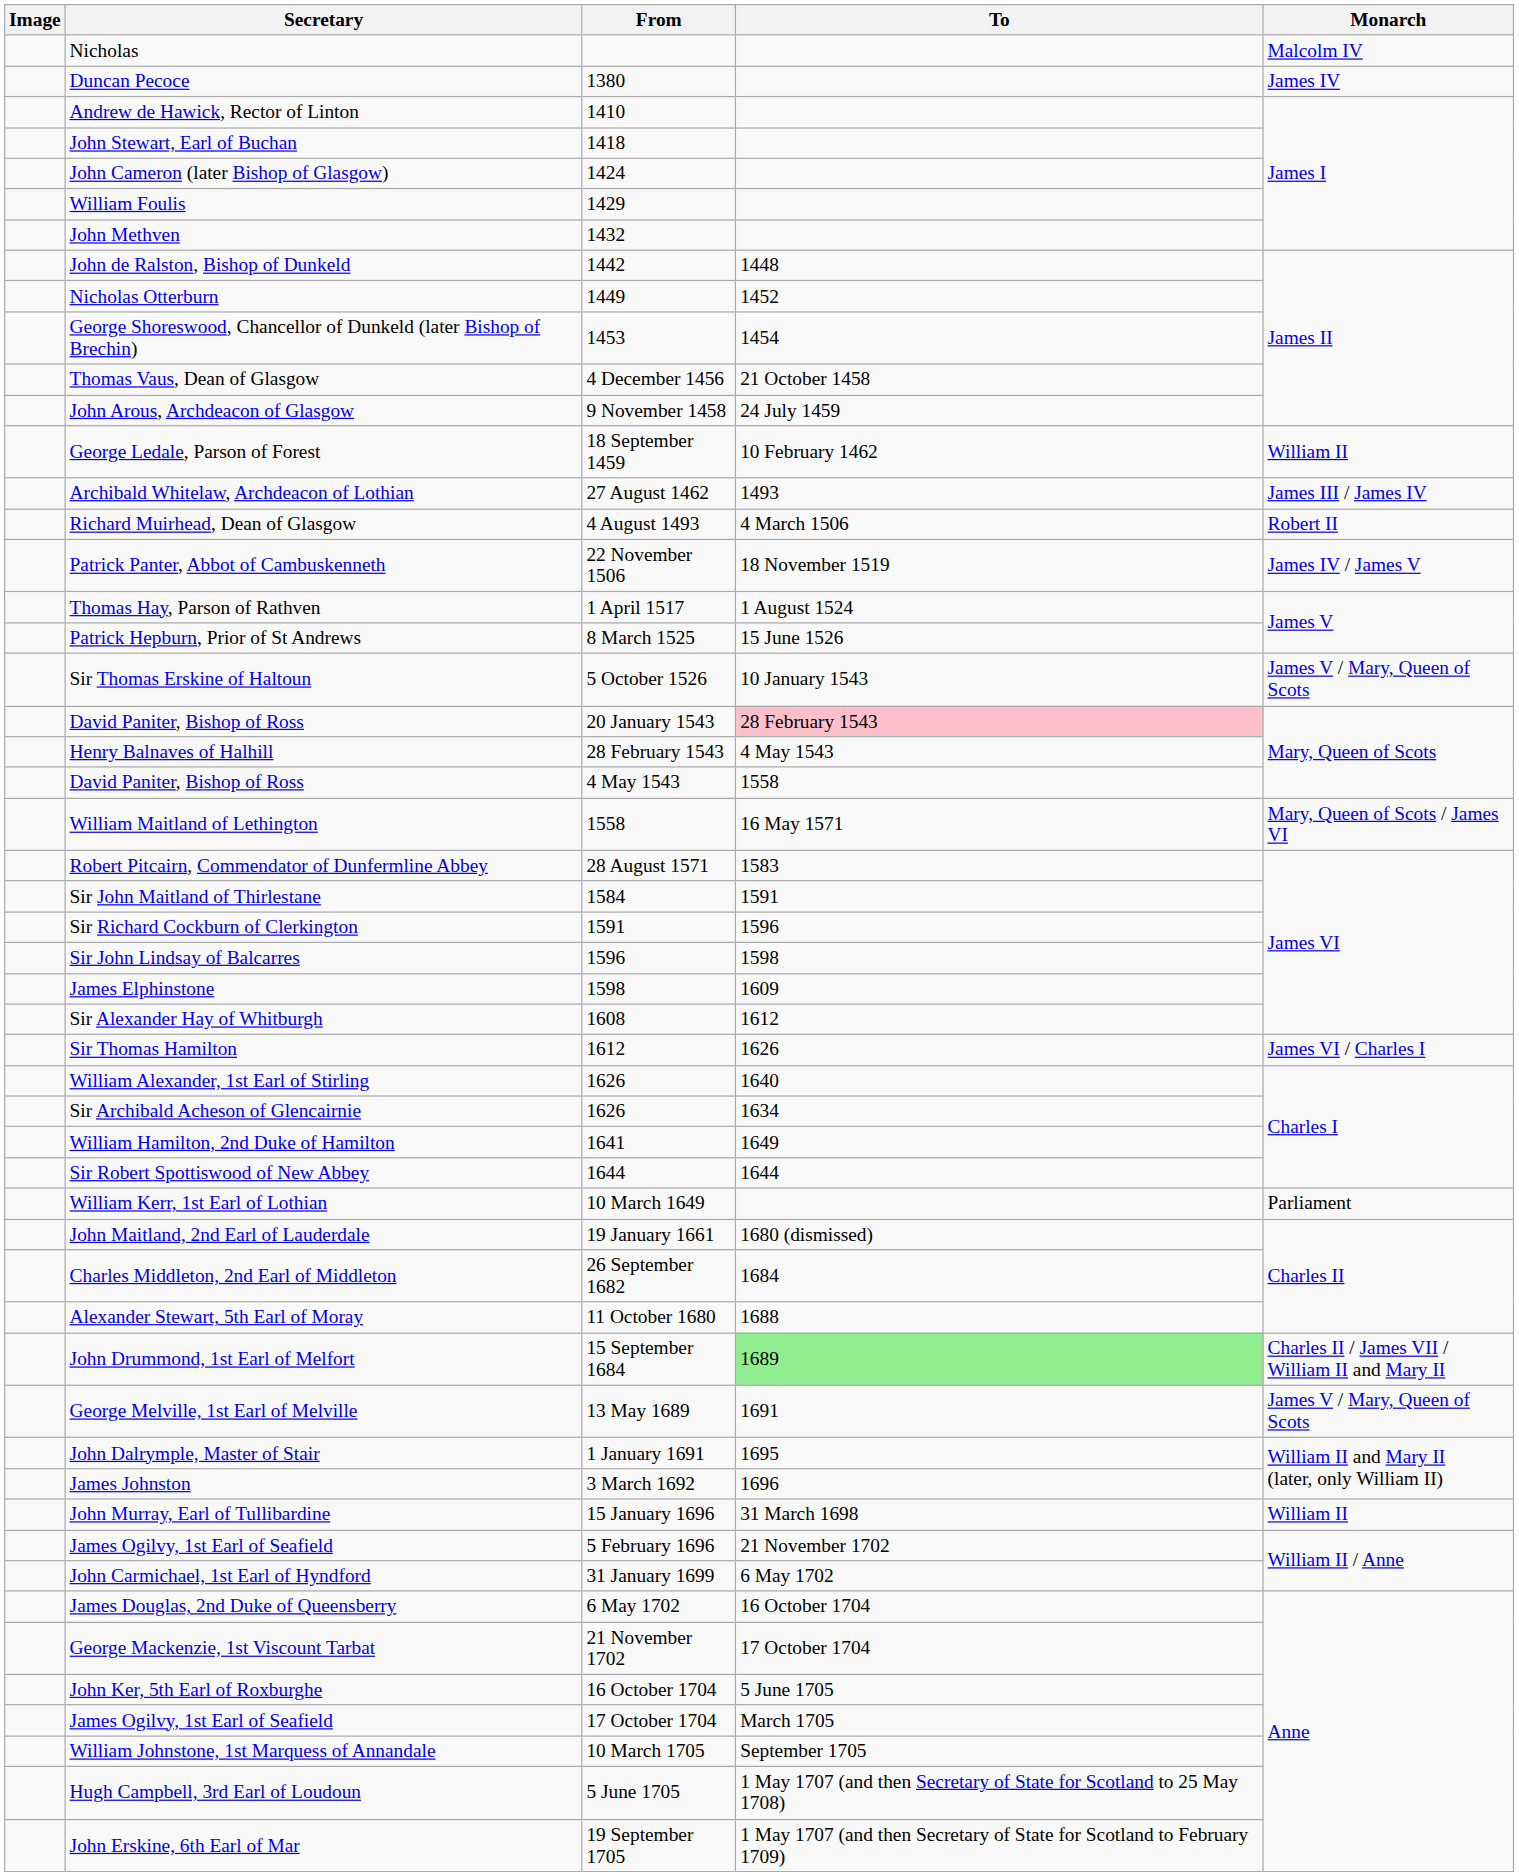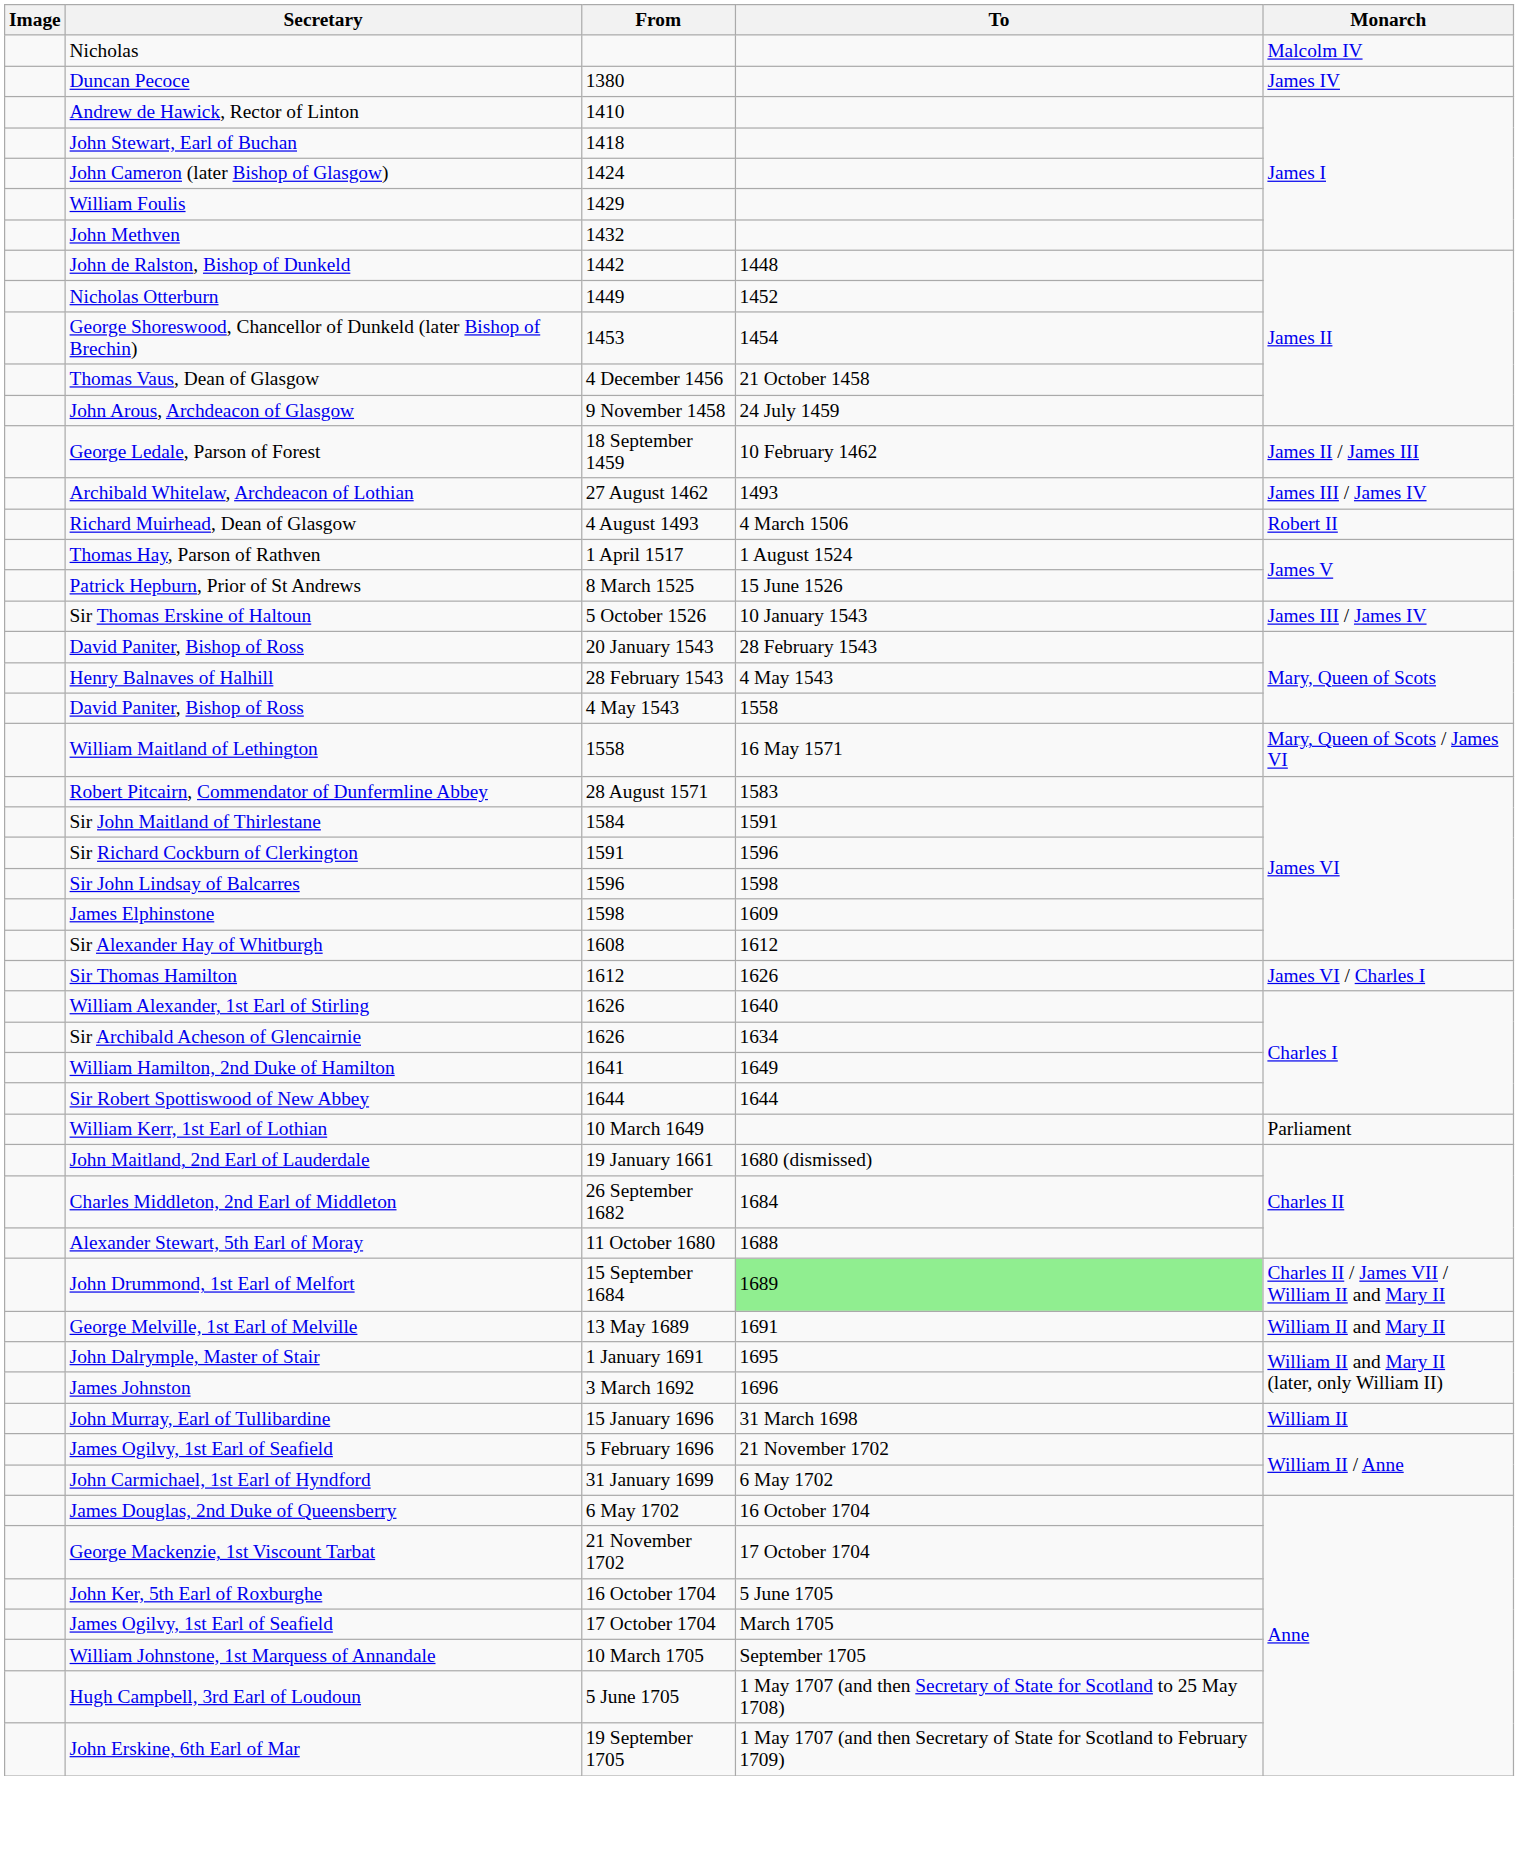18 September 1459 | Monarch: William II -> James II / James III
- row: Patrick Panter, Abbot of Cambuskenneth | 22 November 1506 | 18 November 1519 | James IV / James V
5 October 1526 | Monarch: James V / Mary, Queen of Scots -> James III / James IV
20 January 1543 | To: pink background -> no background
13 May 1689 | Monarch: James V / Mary, Queen of Scots -> William II and Mary II
